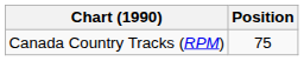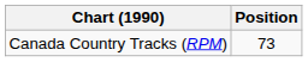Canada Country Tracks (RPM) | Position: 75 -> 73
